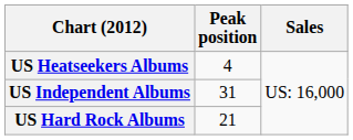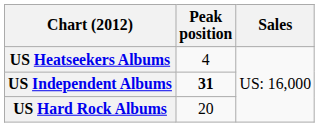US Independent Albums | Peak position: normal -> bold
US Hard Rock Albums | Peak position: 21 -> 20
